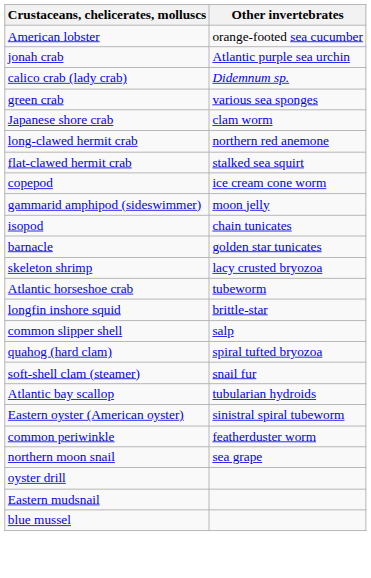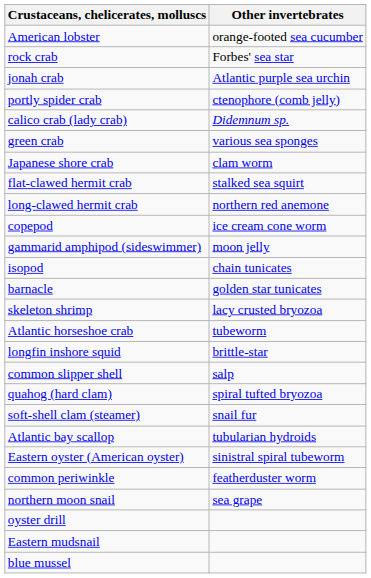+ row: rock crab | Forbes' sea star
+ row: portly spider crab | ctenophore (comb jelly)
rows swapped: long-clawed hermit crab <-> flat-clawed hermit crab
